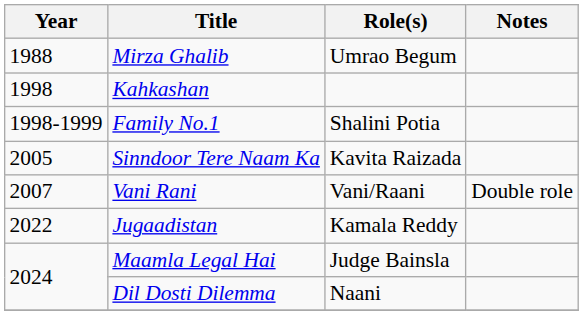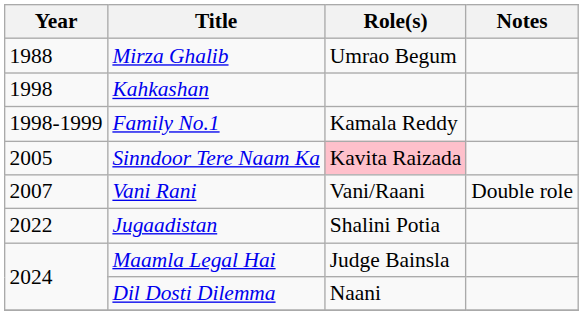Family No.1 | Role(s): Shalini Potia -> Kamala Reddy
Sinndoor Tere Naam Ka | Role(s): no background -> pink background
Jugaadistan | Role(s): Kamala Reddy -> Shalini Potia
